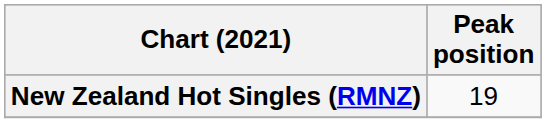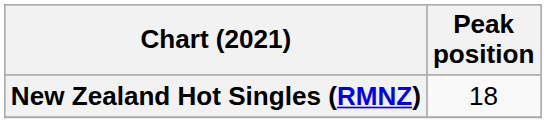New Zealand Hot Singles (RMNZ) | Peak position: 19 -> 18
